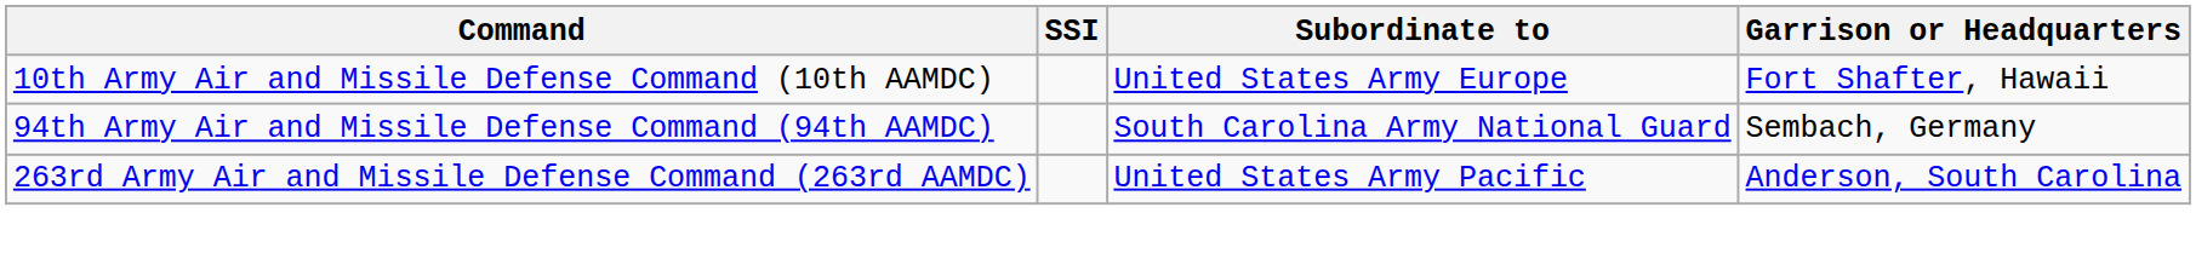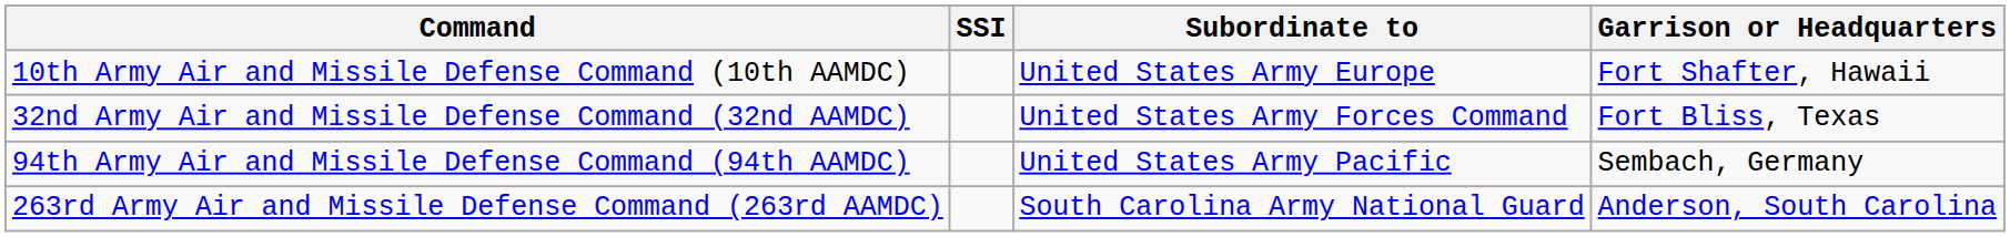+ row: 32nd Army Air and Missile Defense Command (32nd AAMDC) | United States Army Forces Command | Fort Bliss, Texas
94th Army Air and Missile Defense Command (94th AAMDC) | Subordinate to: South Carolina Army National Guard -> United States Army Pacific
263rd Army Air and Missile Defense Command (263rd AAMDC) | Subordinate to: United States Army Pacific -> South Carolina Army National Guard
